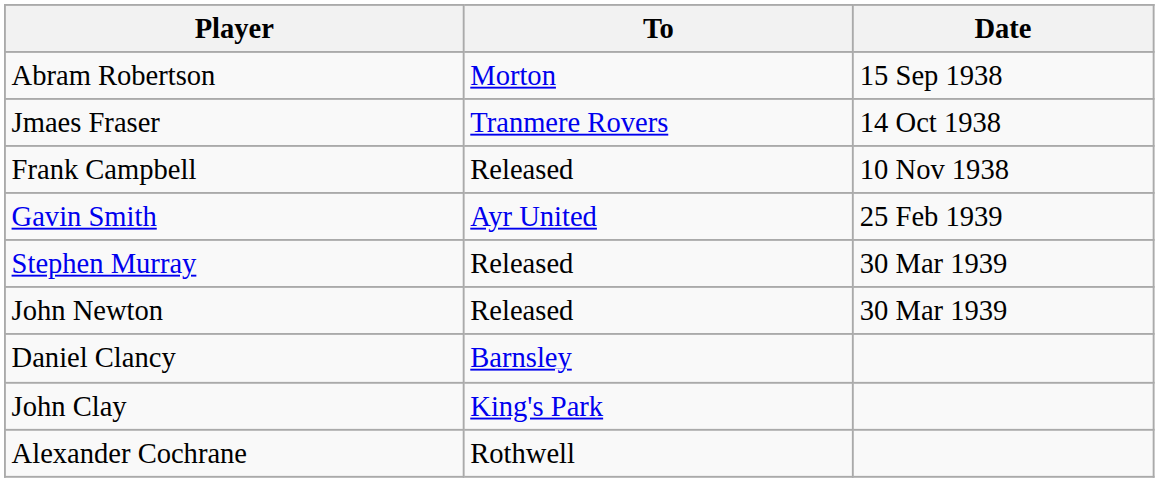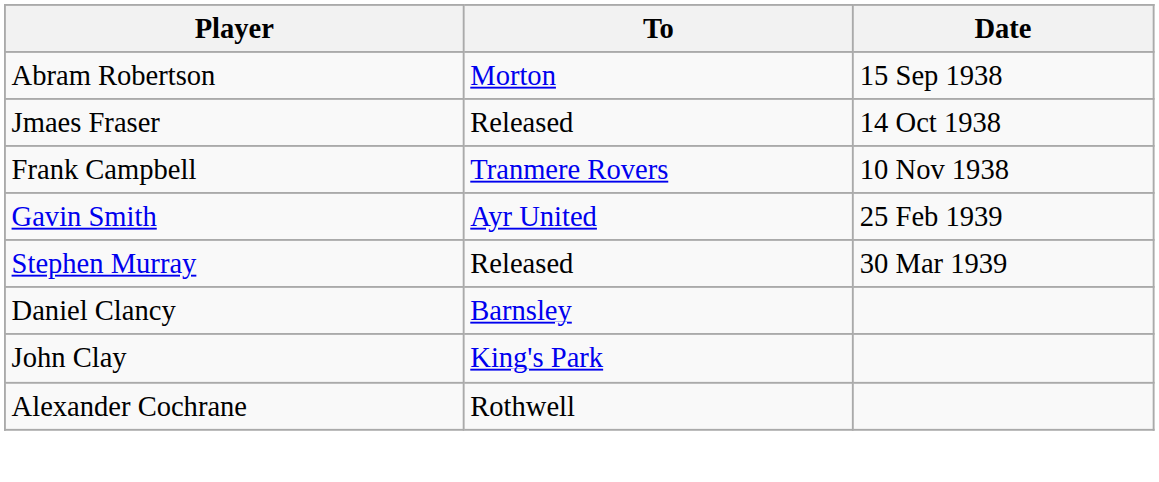Jmaes Fraser | To: Tranmere Rovers -> Released
Frank Campbell | To: Released -> Tranmere Rovers
- row: John Newton | Released | 30 Mar 1939
